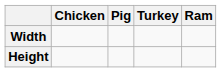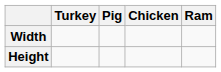columns swapped: Chicken <-> Turkey
